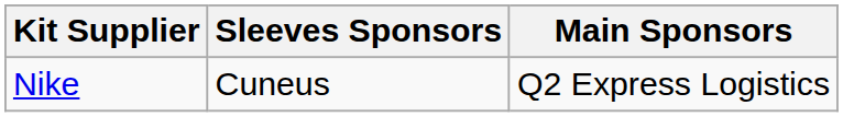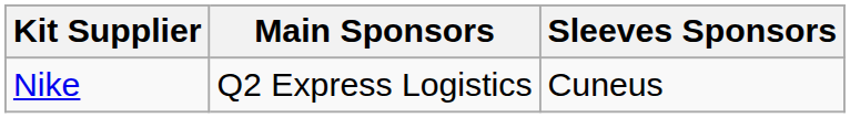columns swapped: Main Sponsors <-> Sleeves Sponsors
